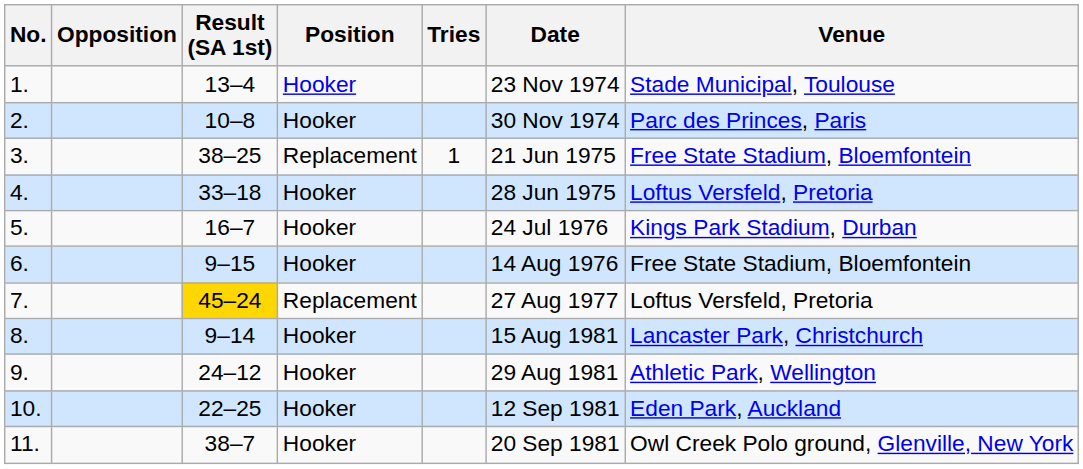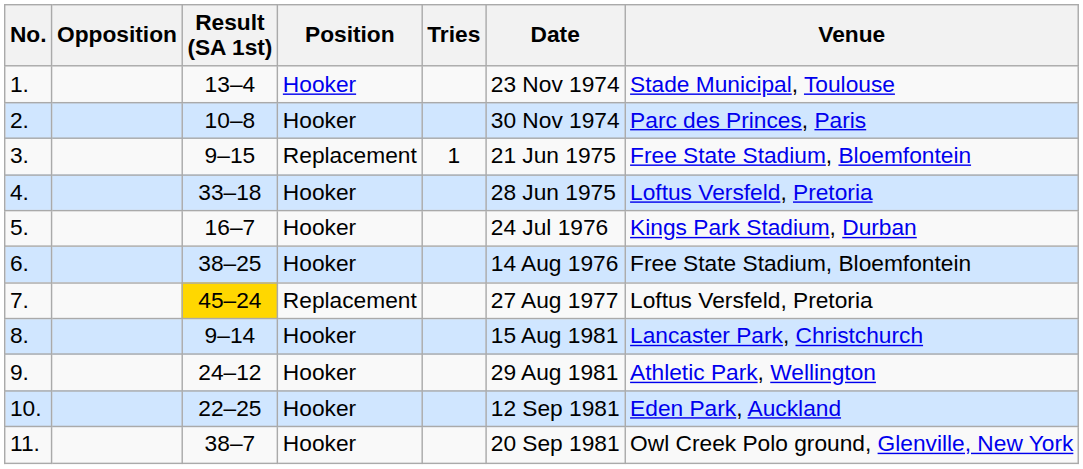3. | Result (SA 1st): 38–25 -> 9–15
6. | Result (SA 1st): 9–15 -> 38–25
